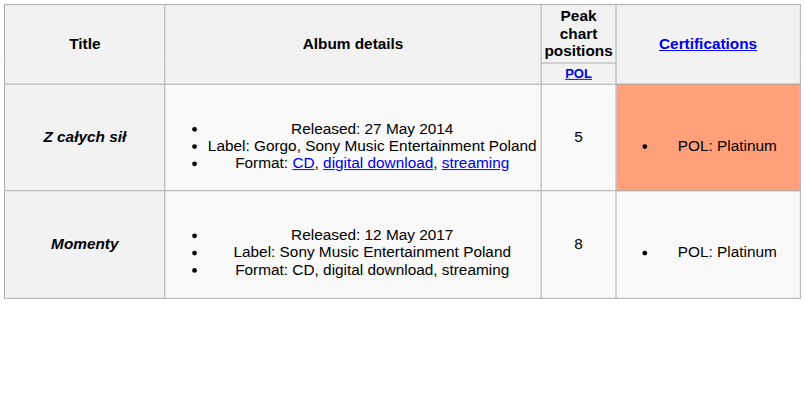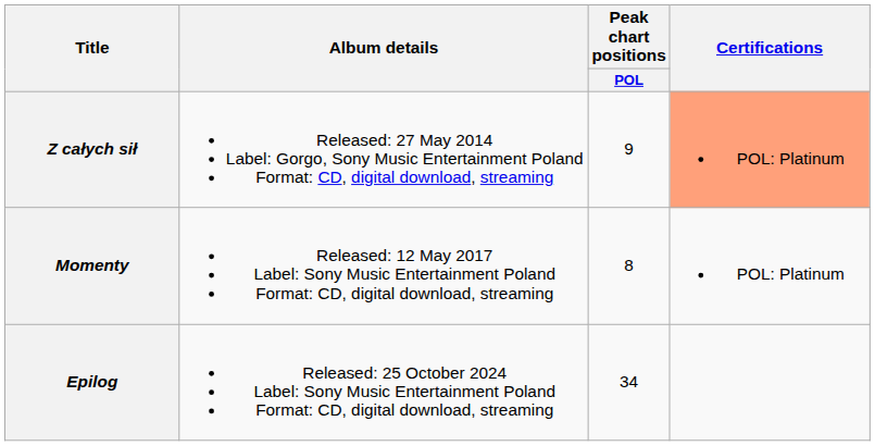Z całych sił | Peak chart positions / POL: 5 -> 9
+ row: Epilog | Released: 25 October 2024 Label: Sony Music Entertainment Poland Format: CD, digital download, streaming | 34
